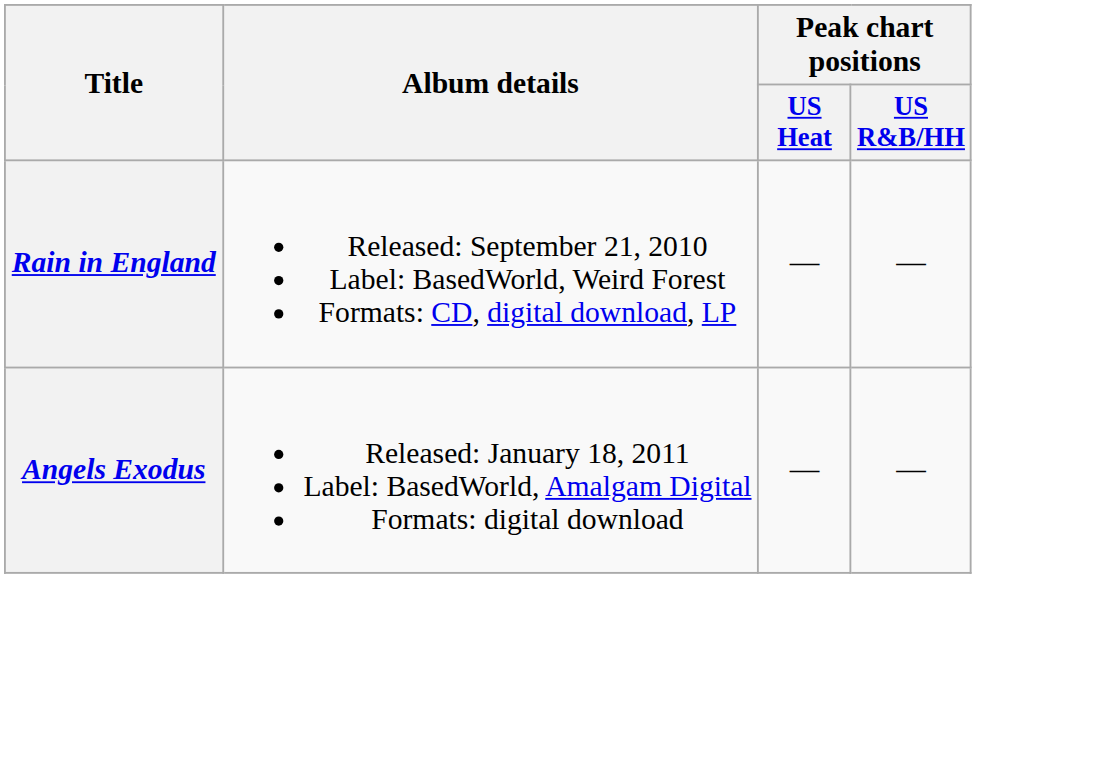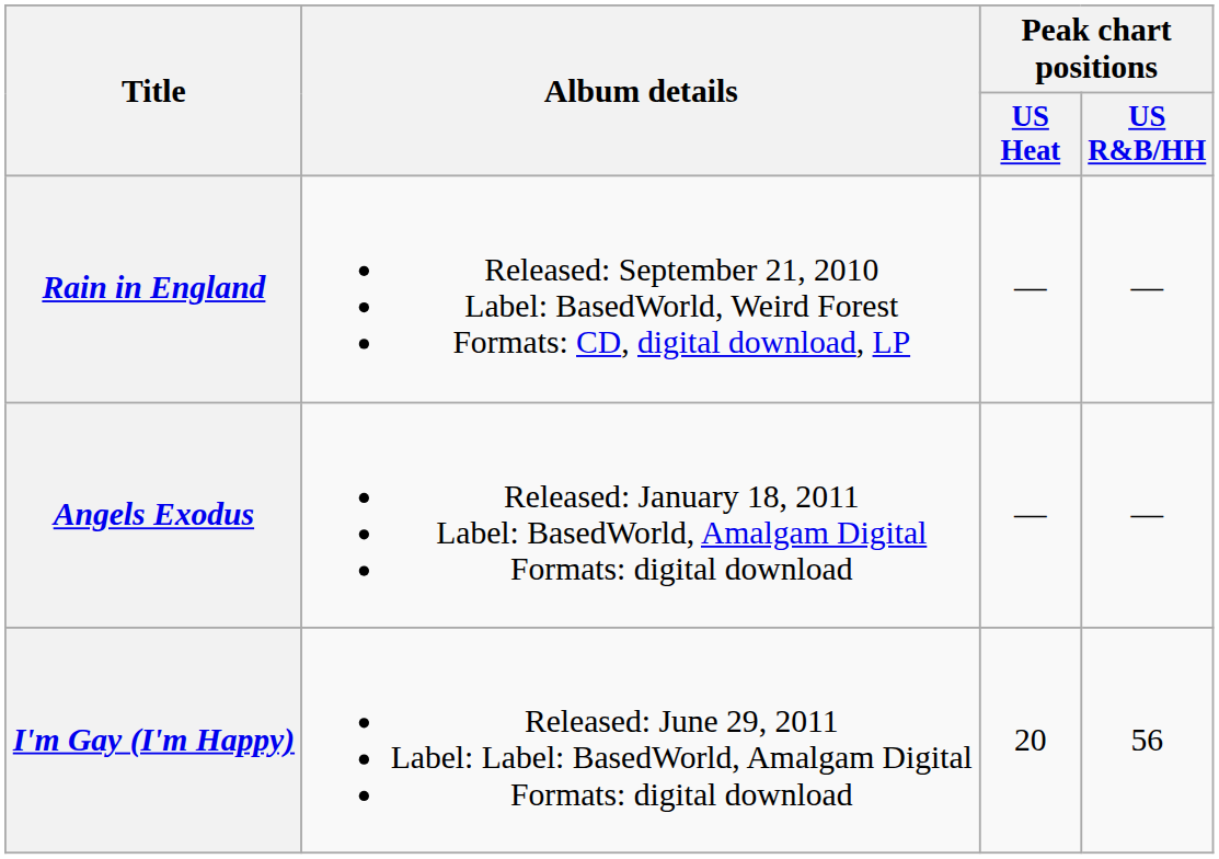+ row: I'm Gay (I'm Happy) | Released: June 29, 2011 Label: Label: BasedWorld, Amalgam Digital Formats: digital download | 20 | 56
